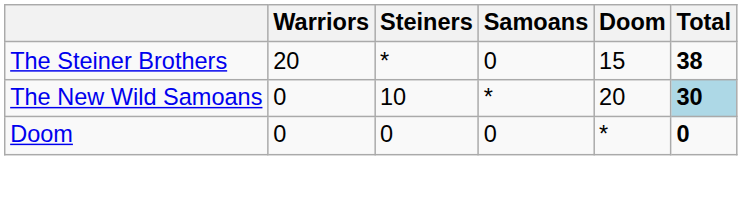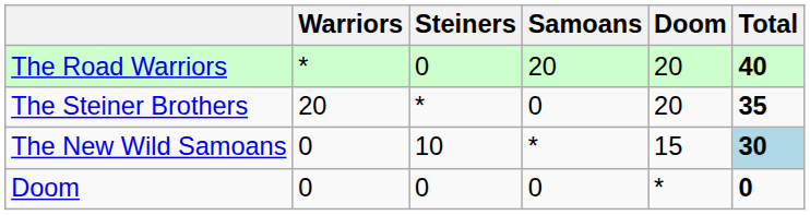+ row: The Road Warriors | * | 0 | 20 | 20 | 40
The Steiner Brothers | Doom: 15 -> 20
The Steiner Brothers | Total: 38 -> 35
The New Wild Samoans | Doom: 20 -> 15
